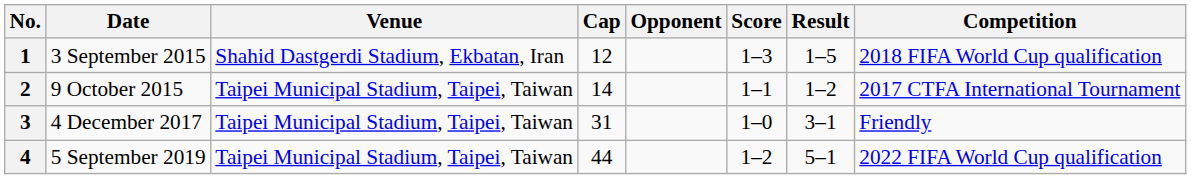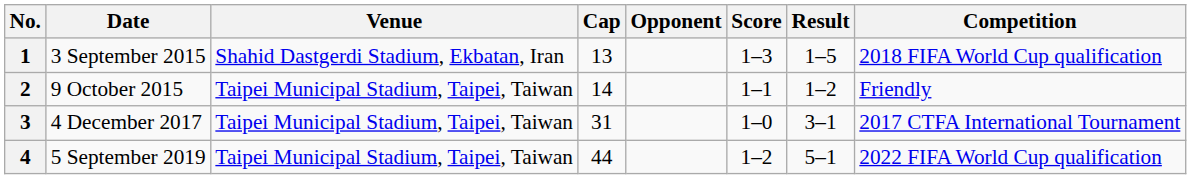1 | Cap: 12 -> 13
2 | Competition: 2017 CTFA International Tournament -> Friendly
3 | Competition: Friendly -> 2017 CTFA International Tournament
